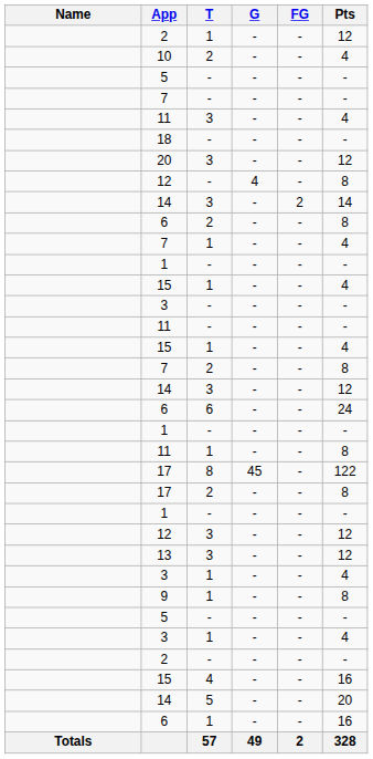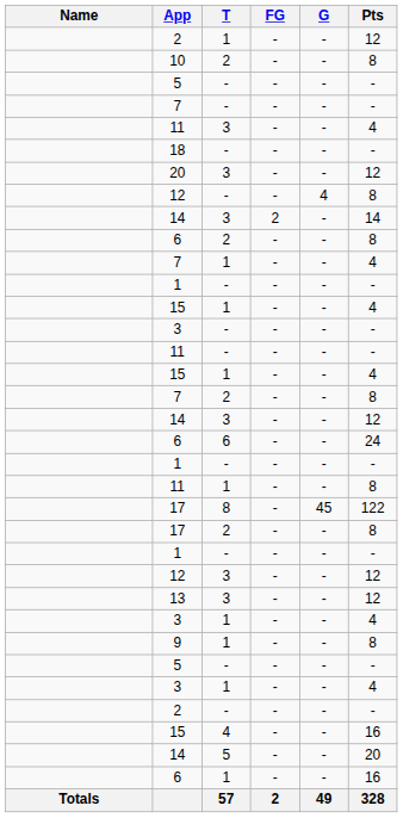columns swapped: G <-> FG
10 | Pts: 4 -> 8
